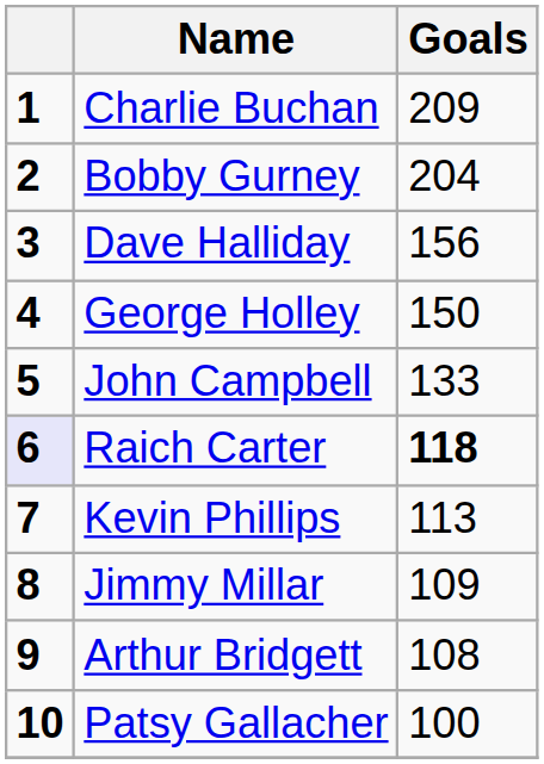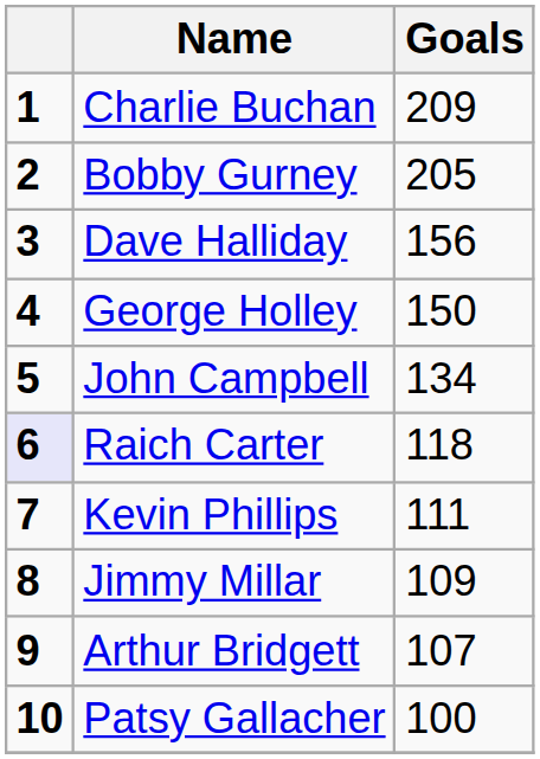Bobby Gurney | Goals: 204 -> 205
John Campbell | Goals: 133 -> 134
Raich Carter | Goals: bold -> normal
Kevin Phillips | Goals: 113 -> 111
Arthur Bridgett | Goals: 108 -> 107
